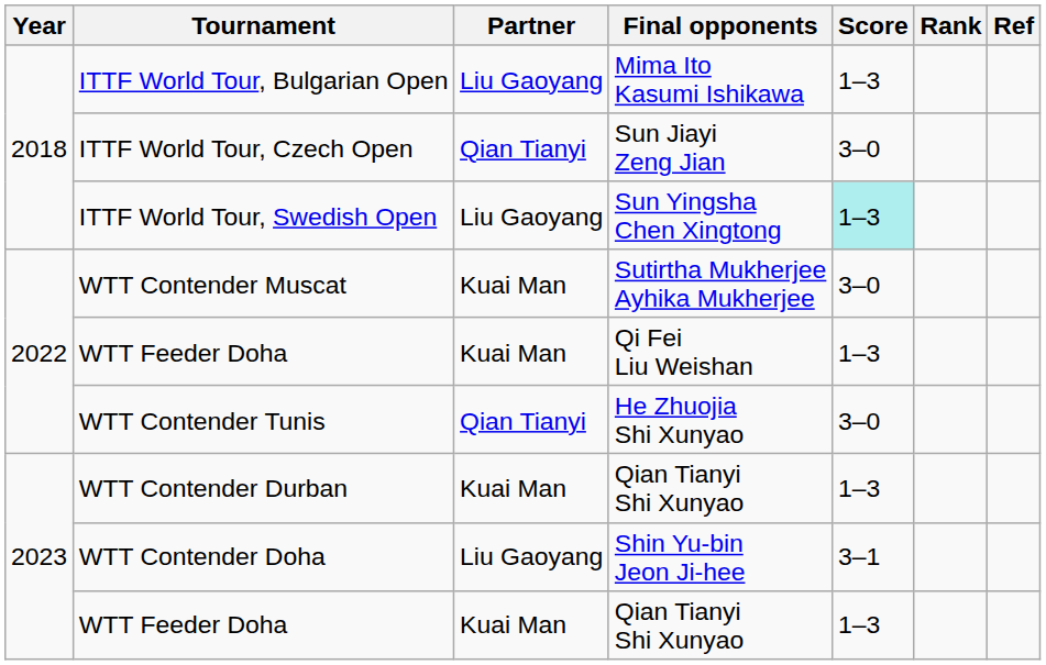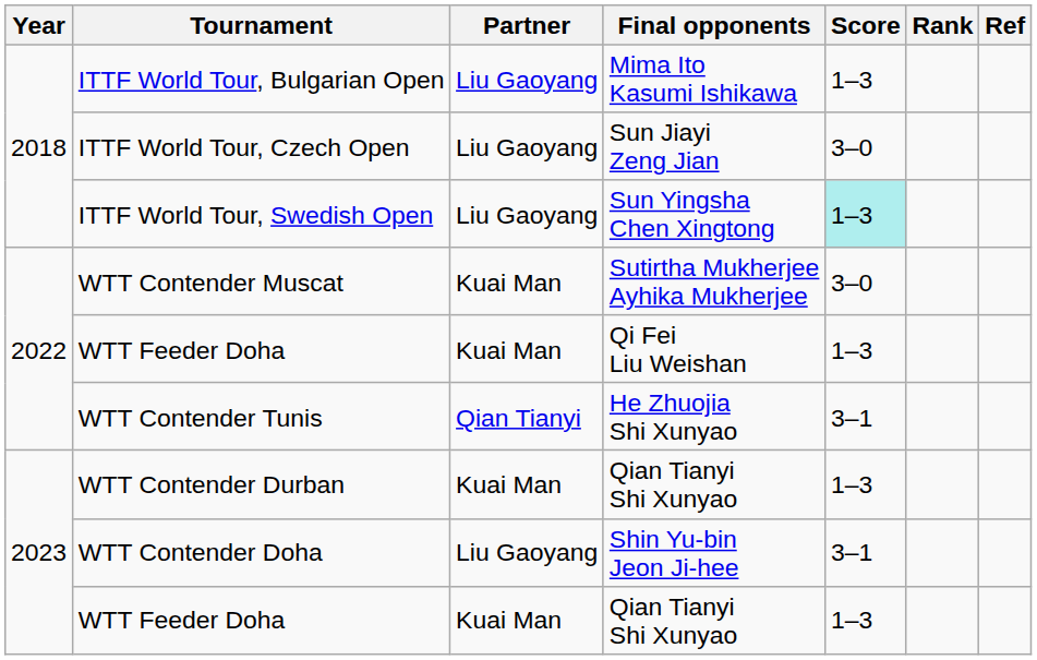ITTF World Tour, Czech Open | Partner: Qian Tianyi -> Liu Gaoyang
WTT Contender Tunis | Score: 3–0 -> 3–1
